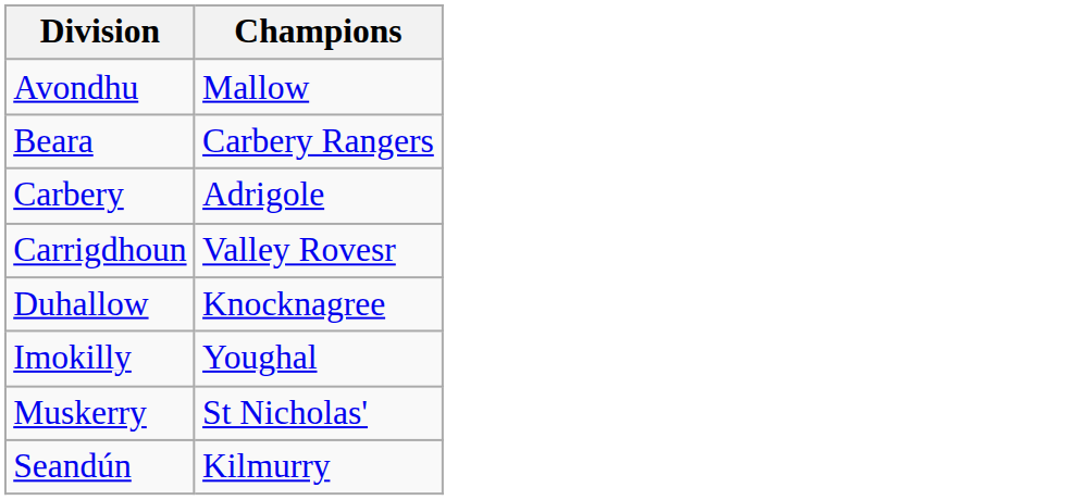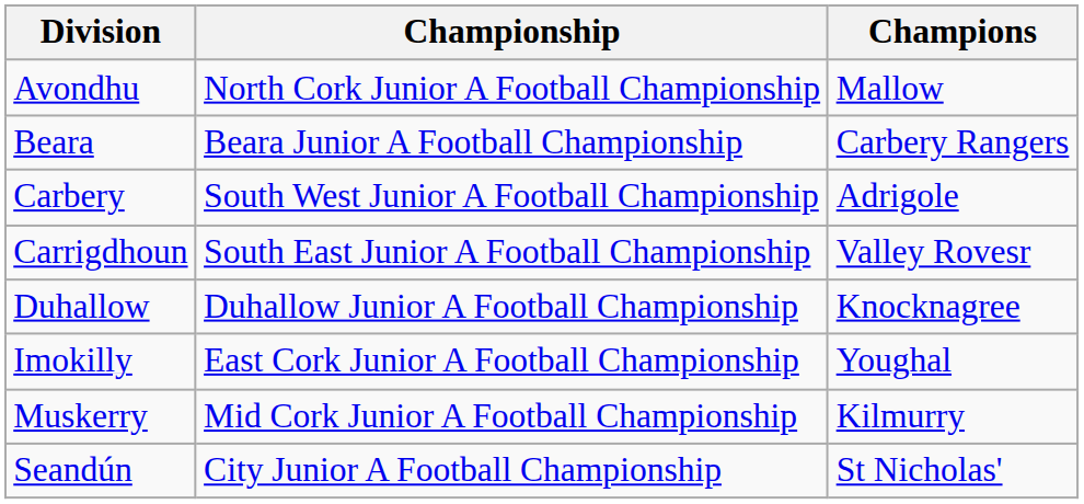+ column: Championship | North Cork Junior A Football Championship | Beara Junior A Football Championship | South West Junior A Football Championship | South East Junior A Football Championship | Duhallow Junior A Football Championship | East Cork Junior A Football Championship | Mid Cork Junior A Football Championship | City Junior A Football Championship
Muskerry | Champions: St Nicholas' -> Kilmurry
Seandún | Champions: Kilmurry -> St Nicholas'
